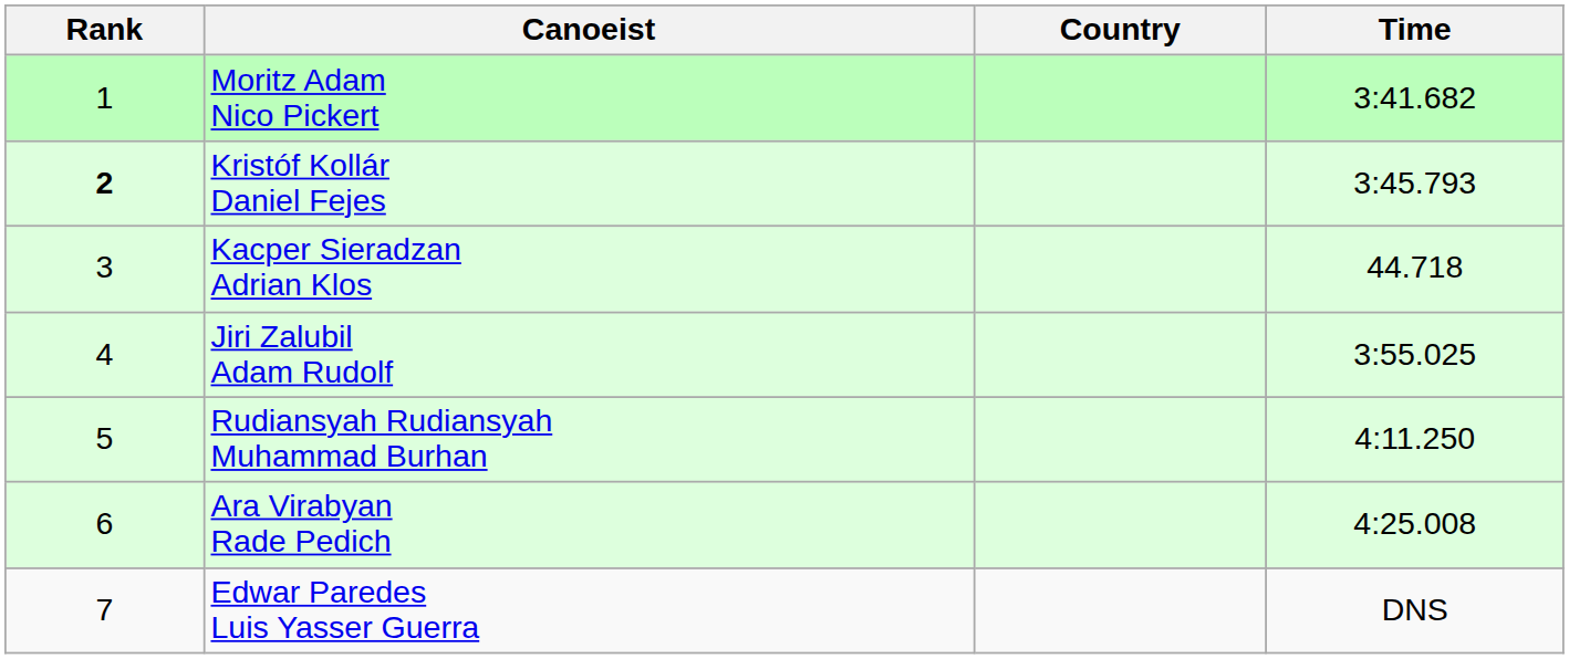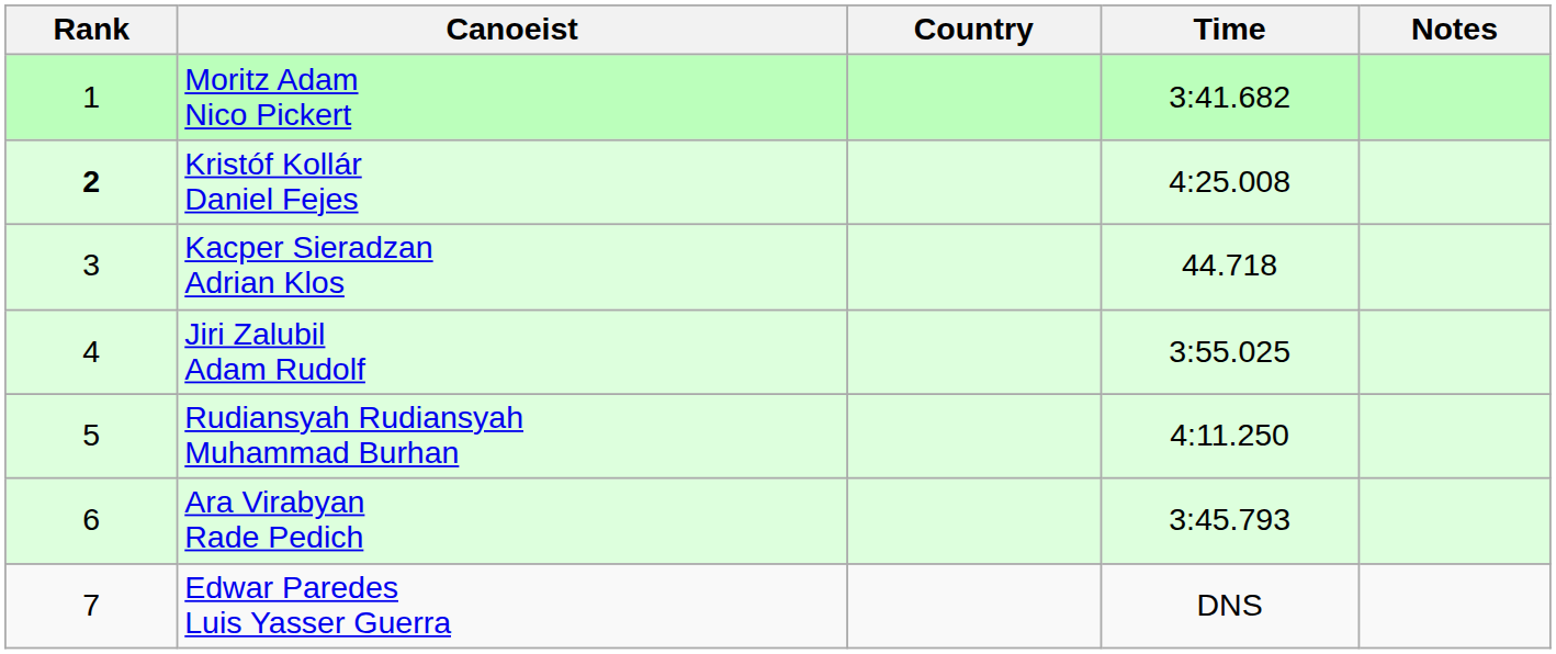+ column: Notes
Kristóf Kollár Daniel Fejes | Time: 3:45.793 -> 4:25.008
Ara Virabyan Rade Pedich | Time: 4:25.008 -> 3:45.793
